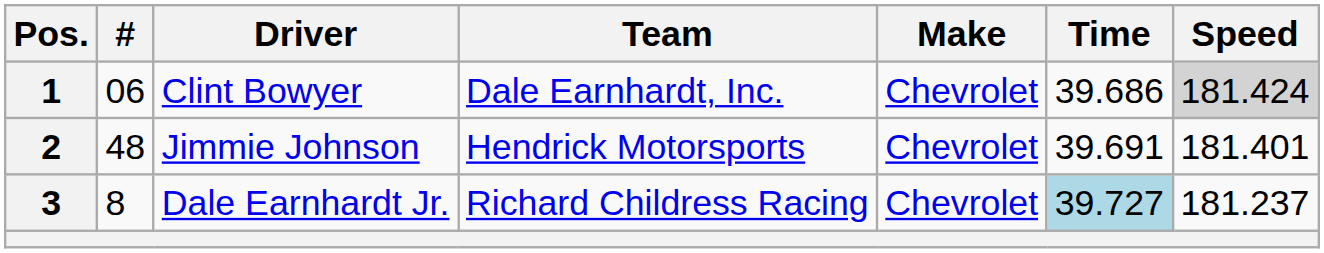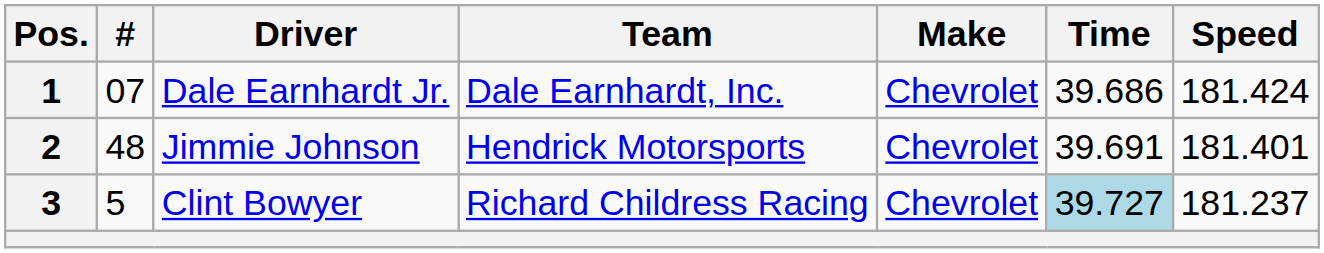1 | #: 06 -> 07
1 | Driver: Clint Bowyer -> Dale Earnhardt Jr.
1 | Speed: lightgrey background -> no background
3 | #: 8 -> 5
3 | Driver: Dale Earnhardt Jr. -> Clint Bowyer
